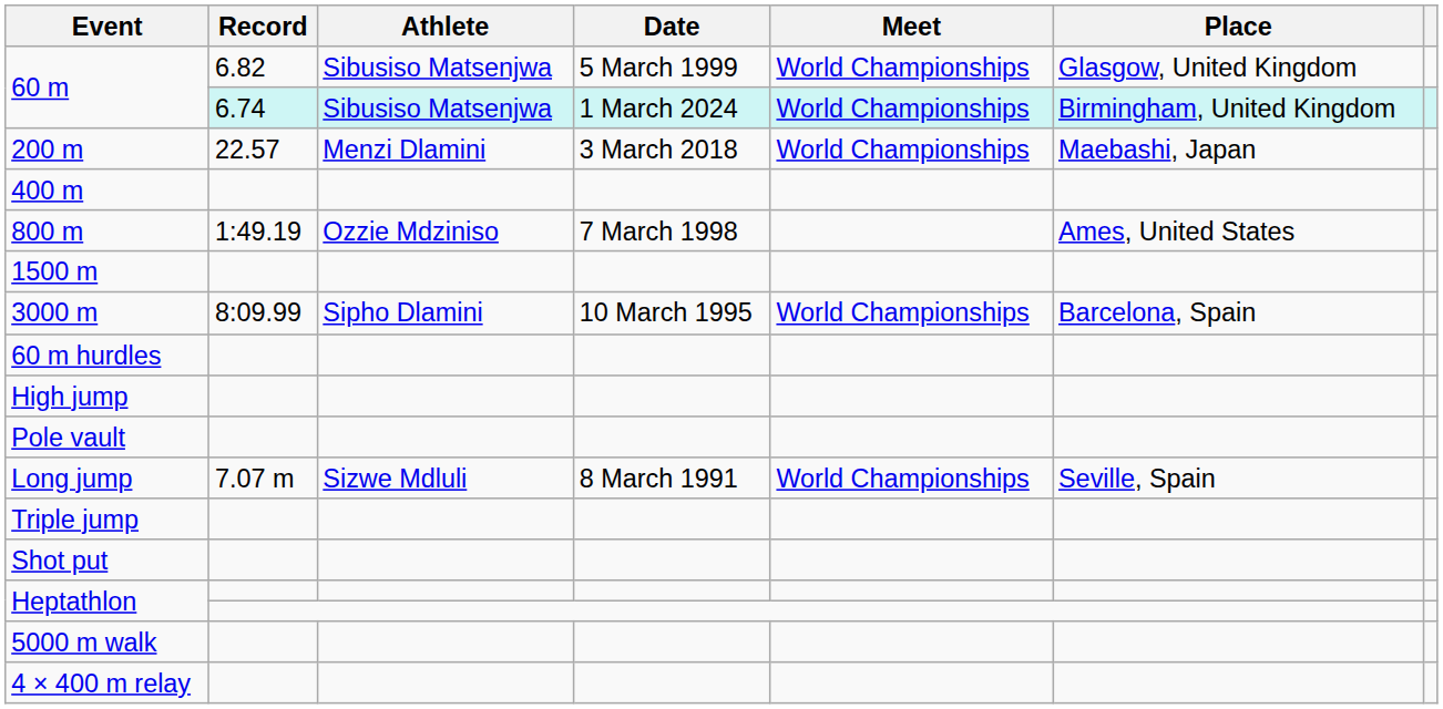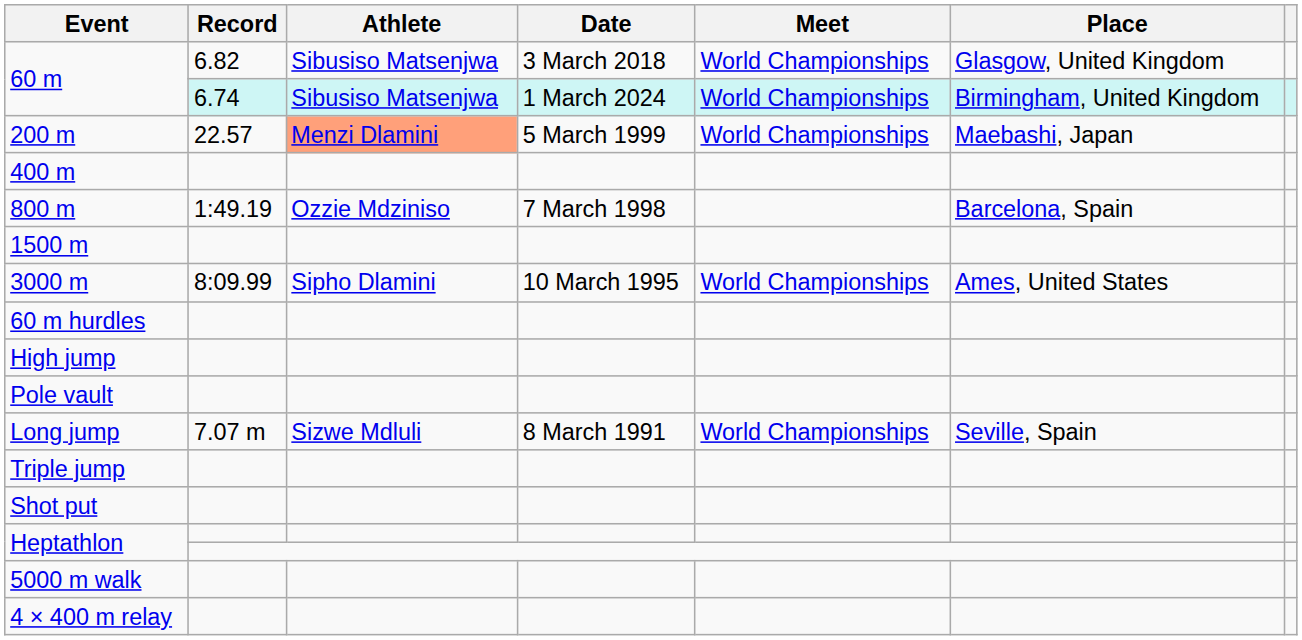60 m / 6.82 | Date: 5 March 1999 -> 3 March 2018
200 m | Athlete: no background -> lightsalmon background
200 m | Date: 3 March 2018 -> 5 March 1999
800 m | Place: Ames, United States -> Barcelona, Spain
3000 m | Place: Barcelona, Spain -> Ames, United States
